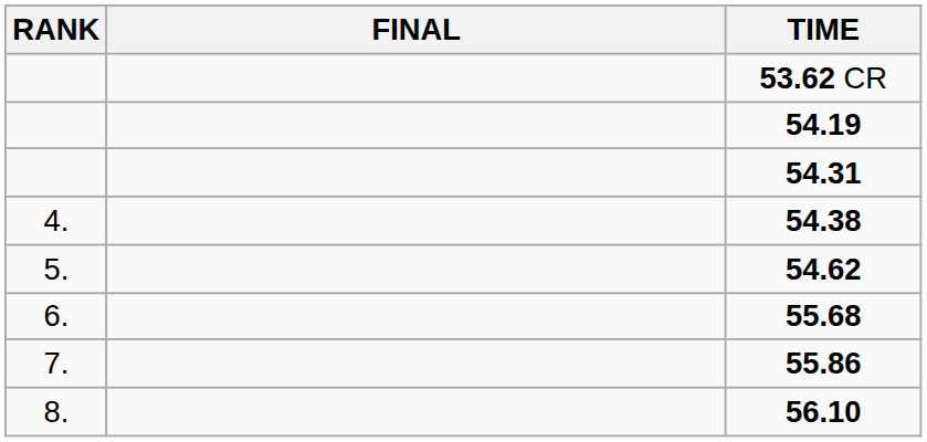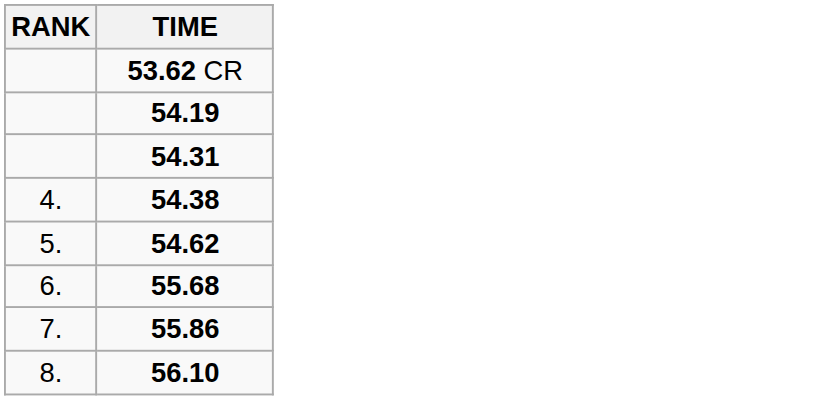- column: FINAL
